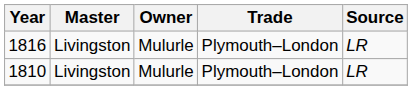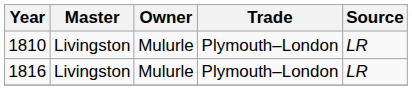rows swapped: 1810 <-> 1816
